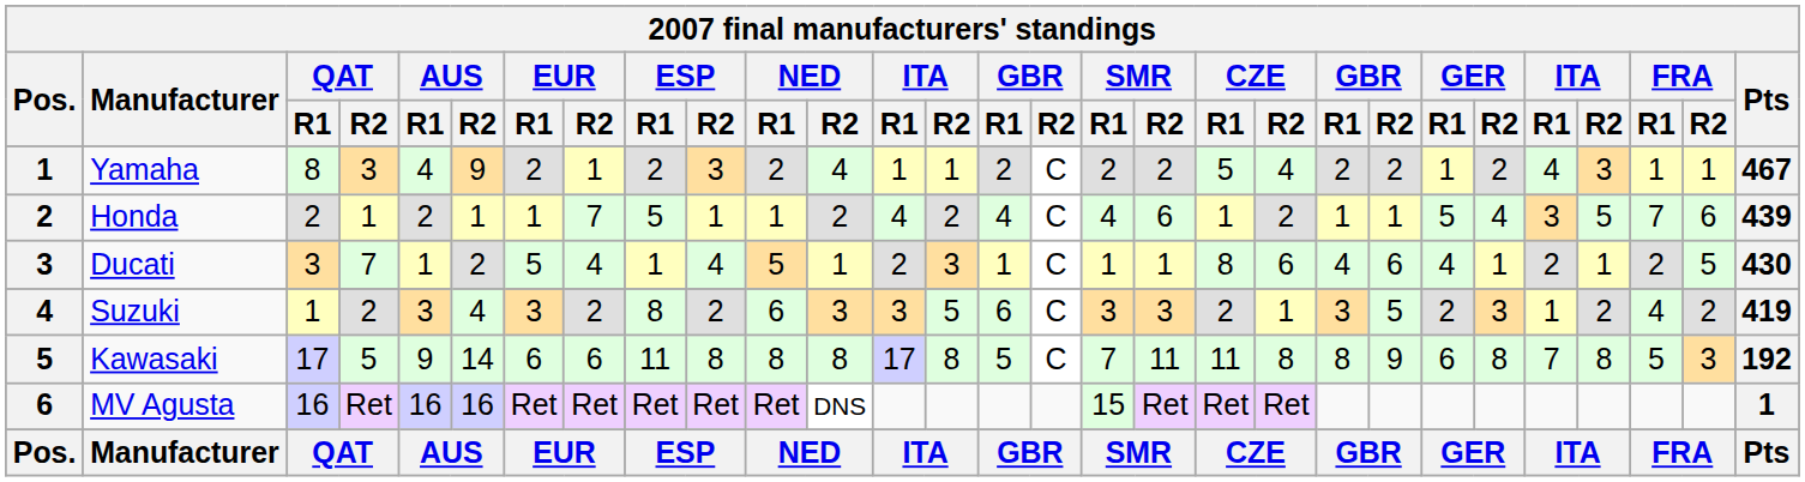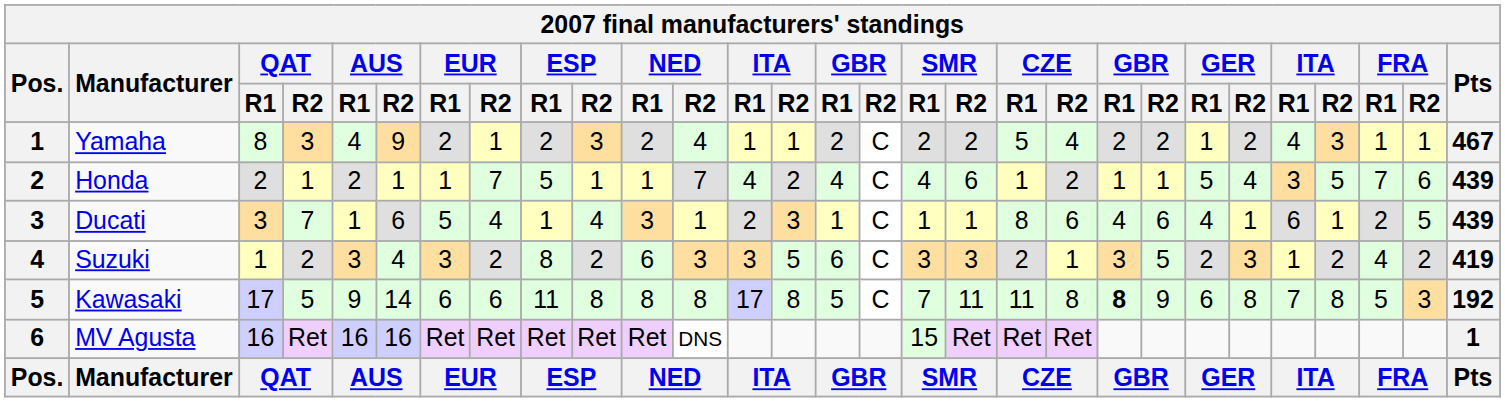Honda | NED / R2: 2 -> 7
Ducati | AUS / R2: 2 -> 6
Ducati | NED / R1: 5 -> 3
Ducati | column 25: 2 -> 6
Ducati | Pts: 430 -> 439
Kawasaki | column 21: normal -> bold
